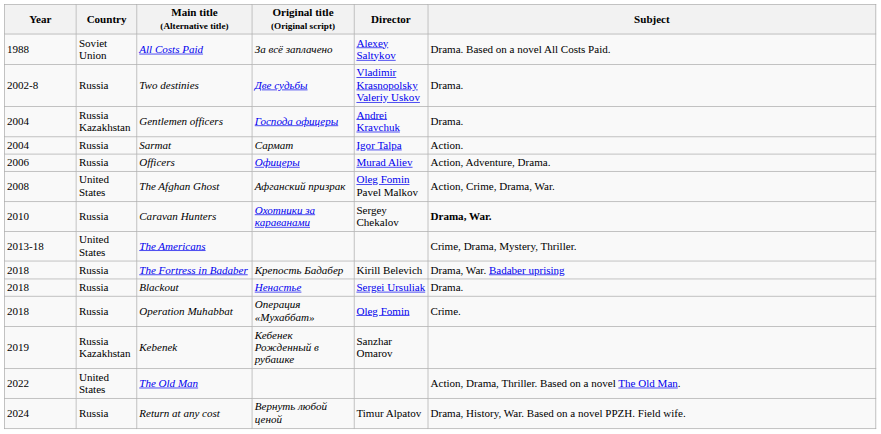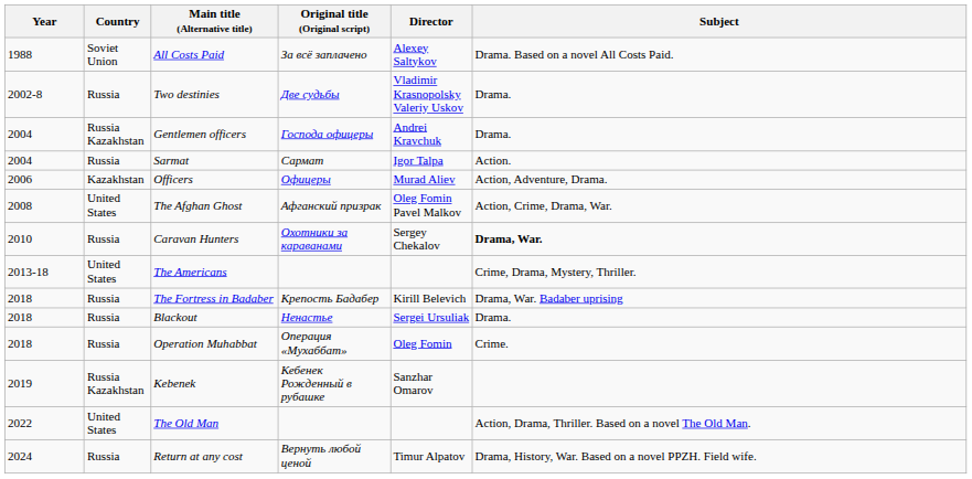Officers | Country: Russia -> Kazakhstan
